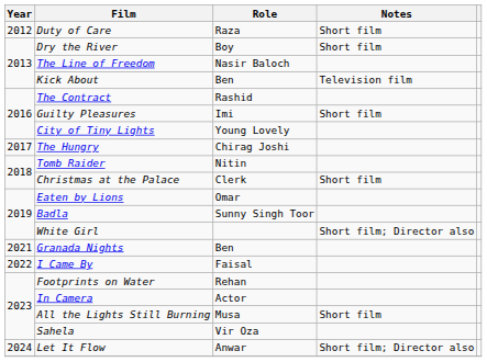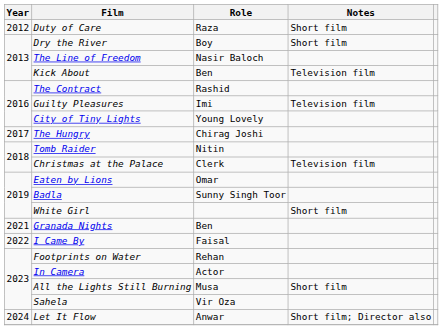Guilty Pleasures | Notes: Short film -> Television film
Christmas at the Palace | Notes: Short film -> Television film
White Girl | Notes: Short film; Director also -> Short film
